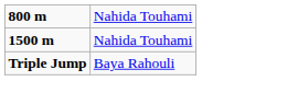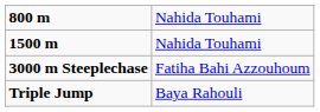+ row: 3000 m Steeplechase | Fatiha Bahi Azzouhoum
